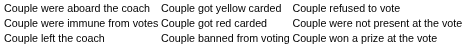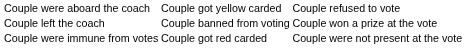rows swapped: Couple were immune from votes <-> Couple left the coach
